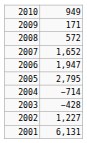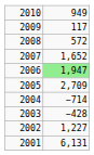2009 | column 2: 171 -> 117
2006 | column 2: no background -> lightgreen background
2005 | column 2: 2,795 -> 2,709
